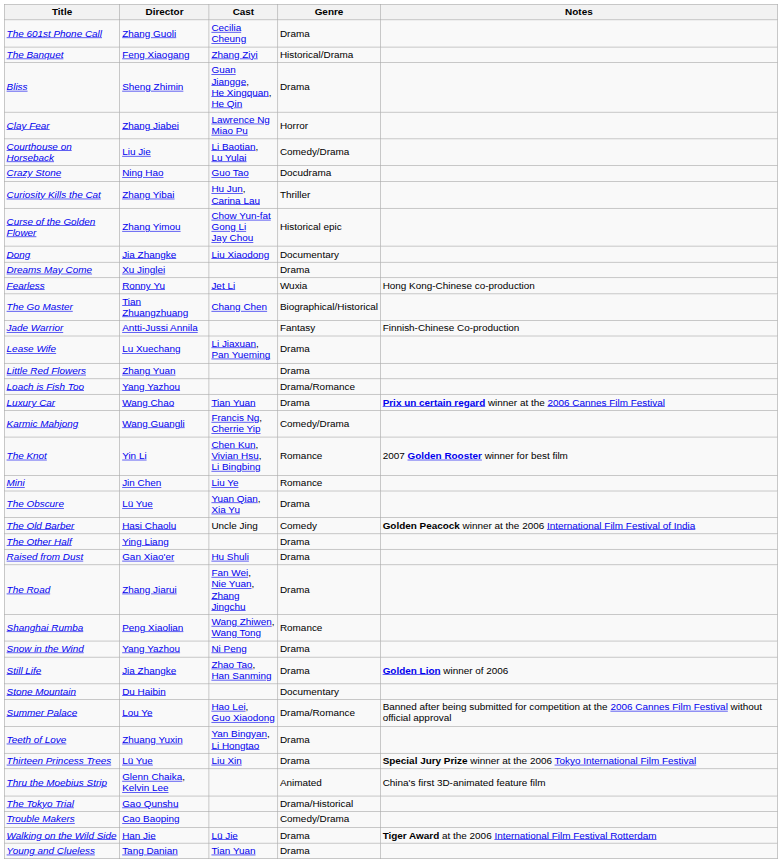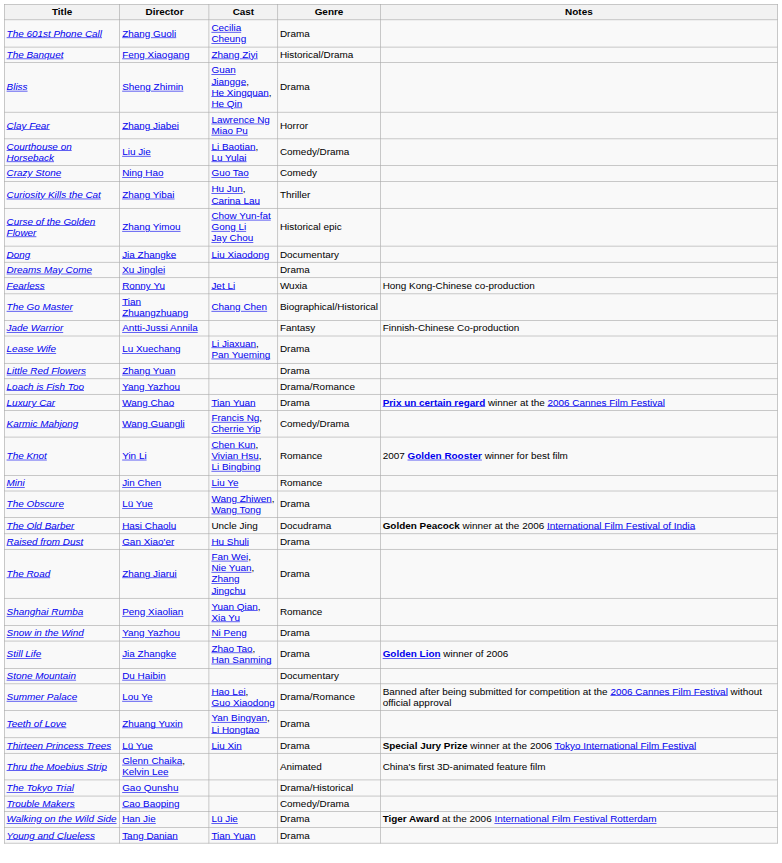Crazy Stone | Genre: Docudrama -> Comedy
The Obscure | Cast: Yuan Qian, Xia Yu -> Wang Zhiwen, Wang Tong
The Old Barber | Genre: Comedy -> Docudrama
- row: The Other Half | Ying Liang | Drama
Shanghai Rumba | Cast: Wang Zhiwen, Wang Tong -> Yuan Qian, Xia Yu
